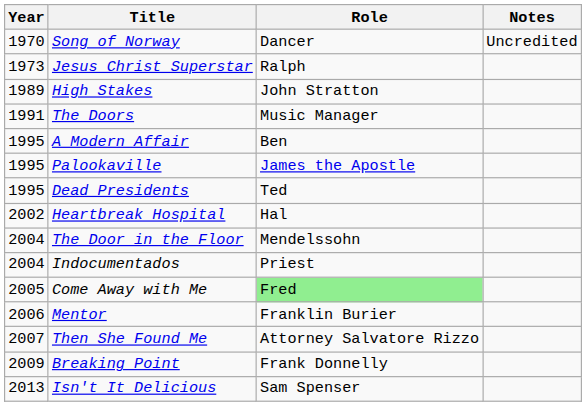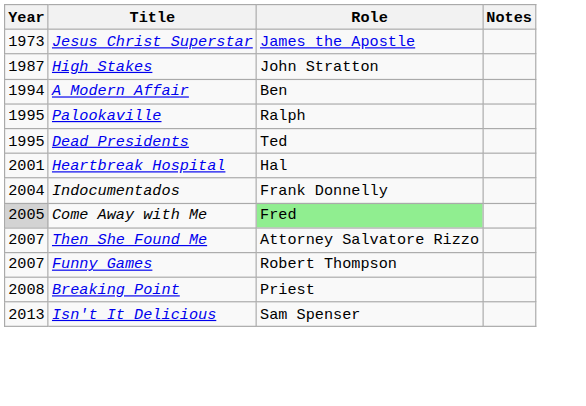- row: 1970 | Song of Norway | Dancer | Uncredited
Jesus Christ Superstar | Role: Ralph -> James the Apostle
High Stakes | Year: 1989 -> 1987
- row: 1991 | The Doors | Music Manager
A Modern Affair | Year: 1995 -> 1994
Palookaville | Role: James the Apostle -> Ralph
Heartbreak Hospital | Year: 2002 -> 2001
- row: 2004 | The Door in the Floor | Mendelssohn
Indocumentados | Role: Priest -> Frank Donnelly
Come Away with Me | Year: no background -> lightgrey background
- row: 2006 | Mentor | Franklin Burier
+ row: 2007 | Funny Games | Robert Thompson
Breaking Point | Year: 2009 -> 2008
Breaking Point | Role: Frank Donnelly -> Priest
